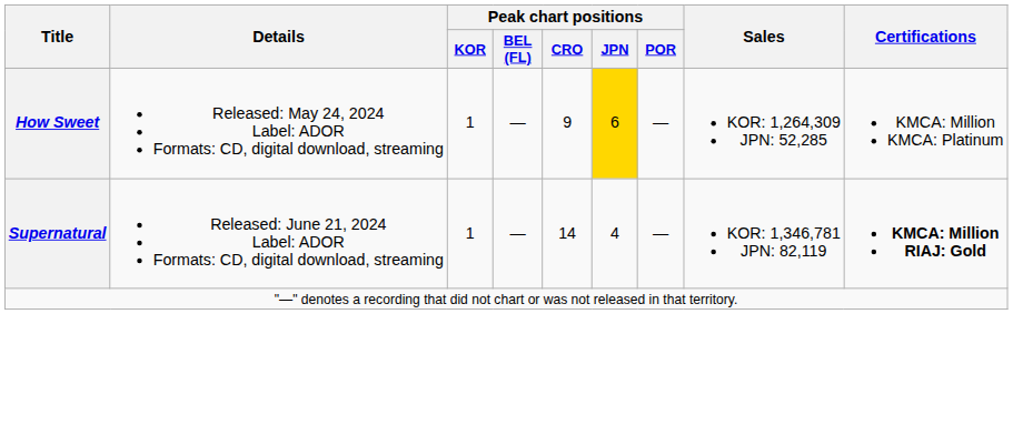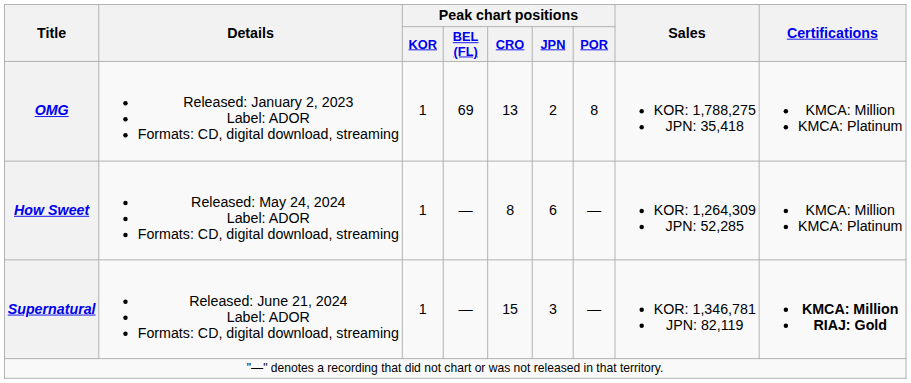+ row: OMG | Released: January 2, 2023 Label: ADOR Formats: CD, digital download, streaming | 1 | 69 | 13 | 2 | 8 | KOR: 1,788,275 JPN: 35,418 | KMCA: Million KMCA: Platinum
How Sweet | Peak chart positions / CRO: 9 -> 8
How Sweet | Peak chart positions / JPN: gold background -> no background
Supernatural | Peak chart positions / CRO: 14 -> 15
Supernatural | Peak chart positions / JPN: 4 -> 3
